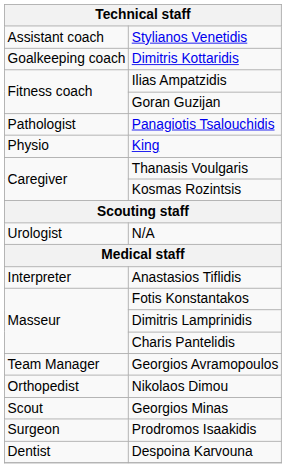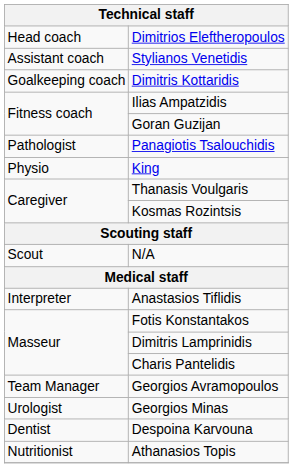+ row: Head coach | Dimitrios Eleftheropoulos
N/A | column 1: Urologist -> Scout
- row: Orthopedist | Nikolaos Dimou
Georgios Minas | column 1: Scout -> Urologist
- row: Surgeon | Prodromos Isaakidis
+ row: Νutritionist | Athanasios Topis
